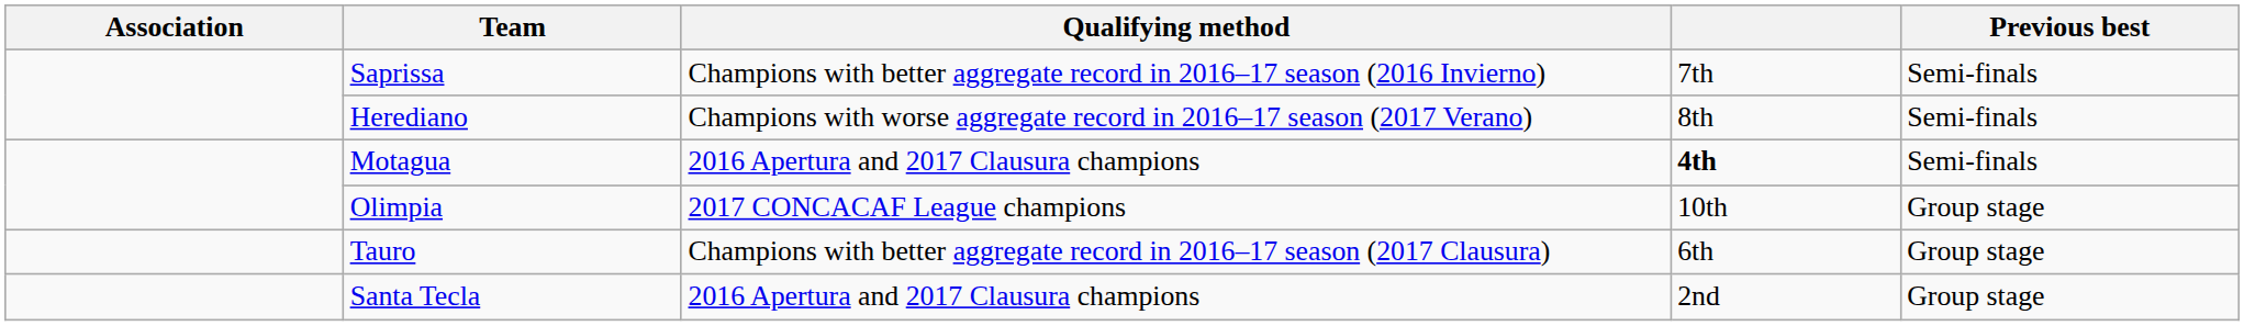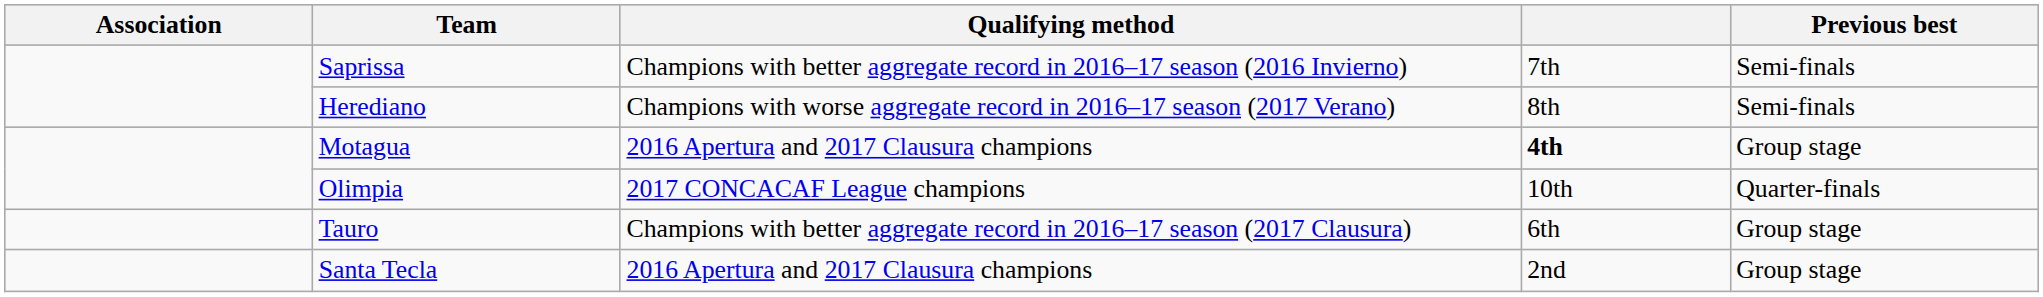Motagua | Previous best: Semi-finals -> Group stage
Olimpia | Previous best: Group stage -> Quarter-finals
